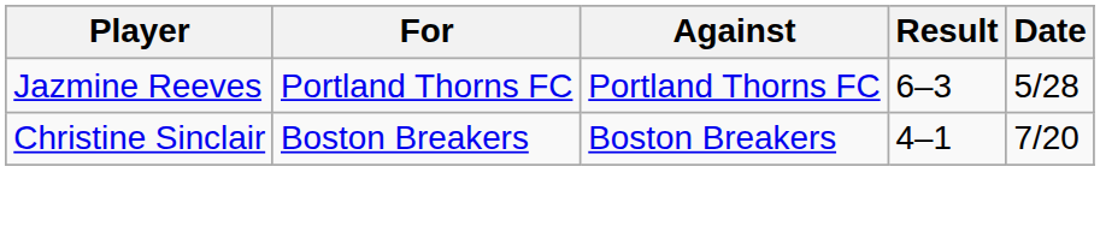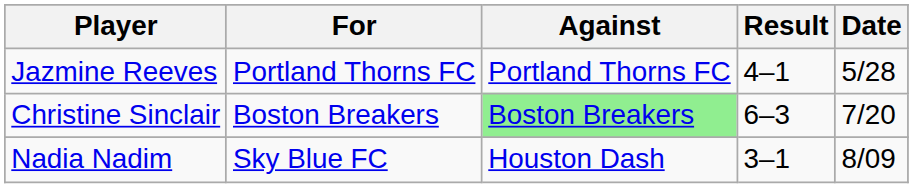Jazmine Reeves | Result: 6–3 -> 4–1
Christine Sinclair | Against: no background -> lightgreen background
Christine Sinclair | Result: 4–1 -> 6–3
+ row: Nadia Nadim | Sky Blue FC | Houston Dash | 3–1 | 8/09
